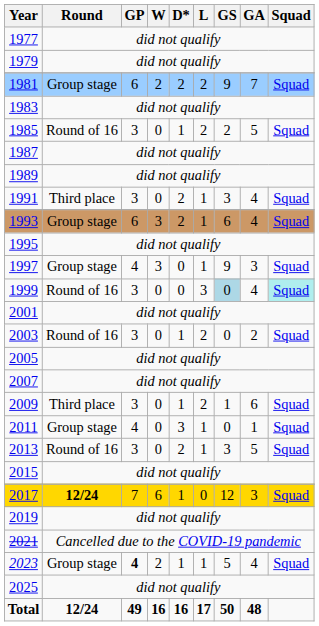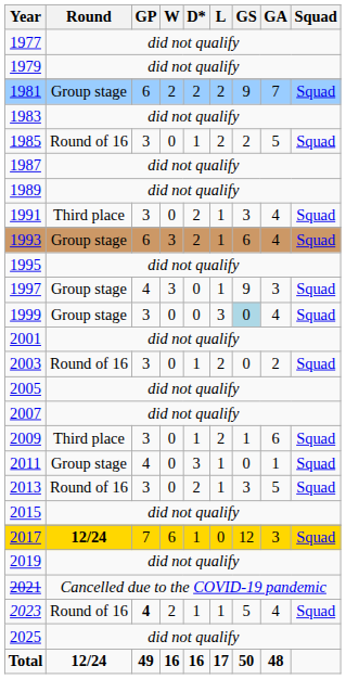1999 | Round: Round of 16 -> Group stage
1999 | Squad: paleturquoise background -> no background
2023 | Round: Group stage -> Round of 16
